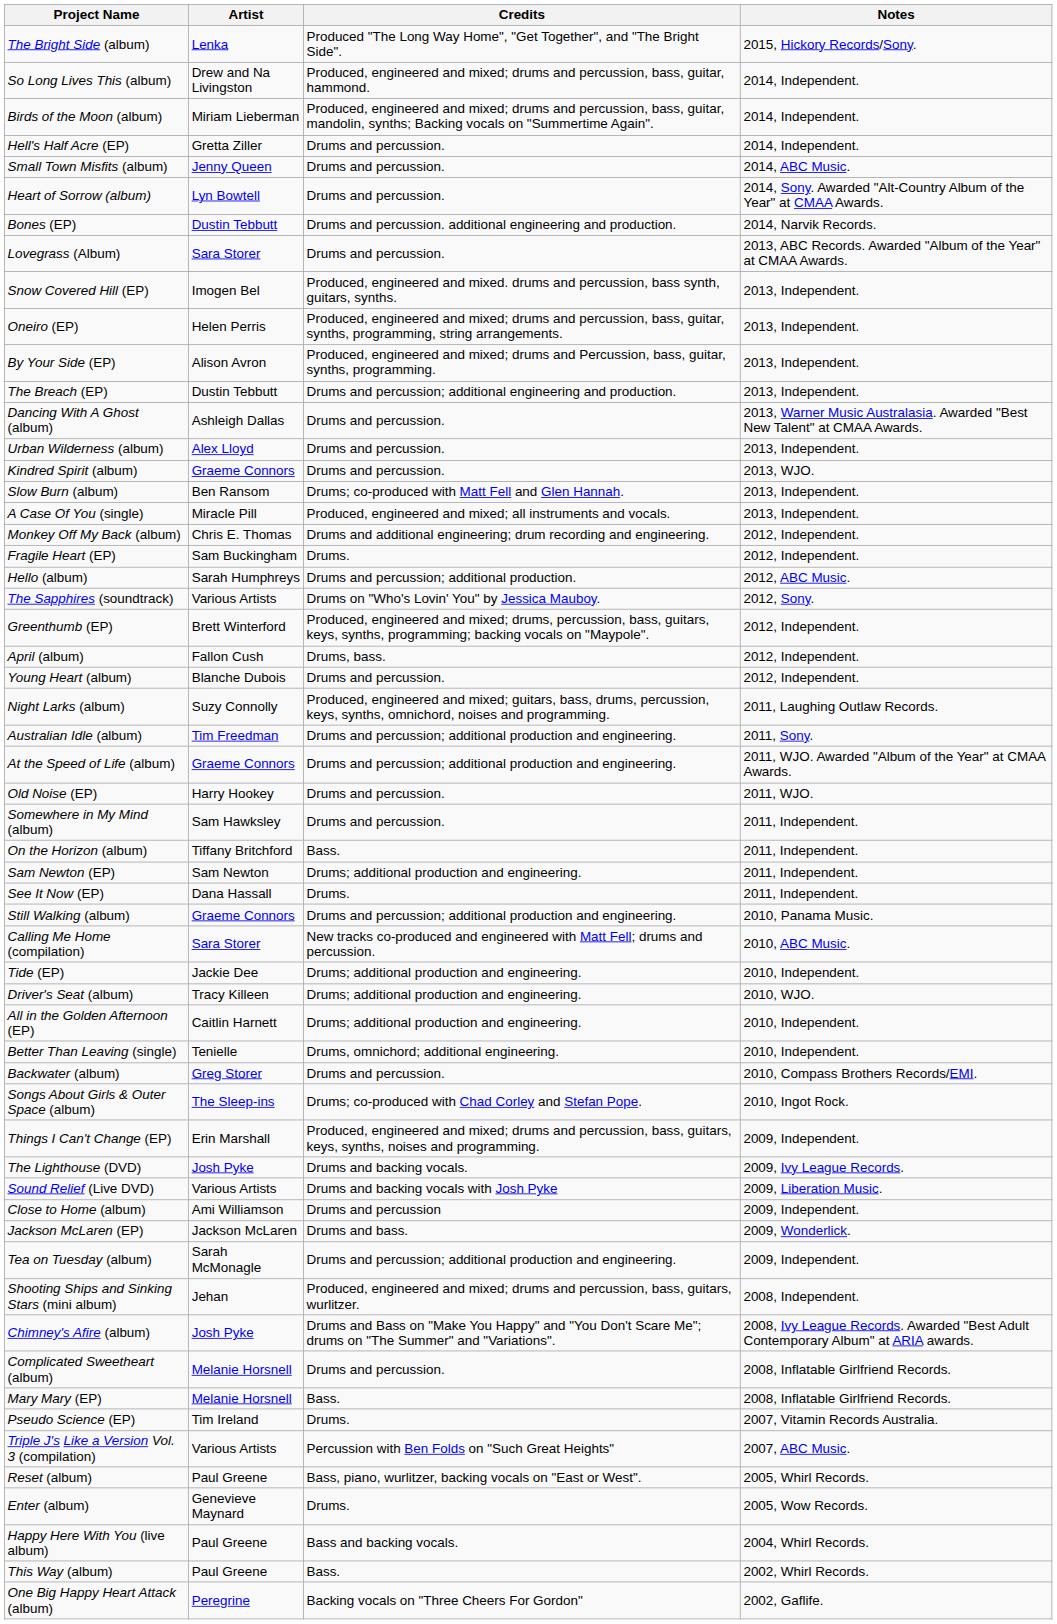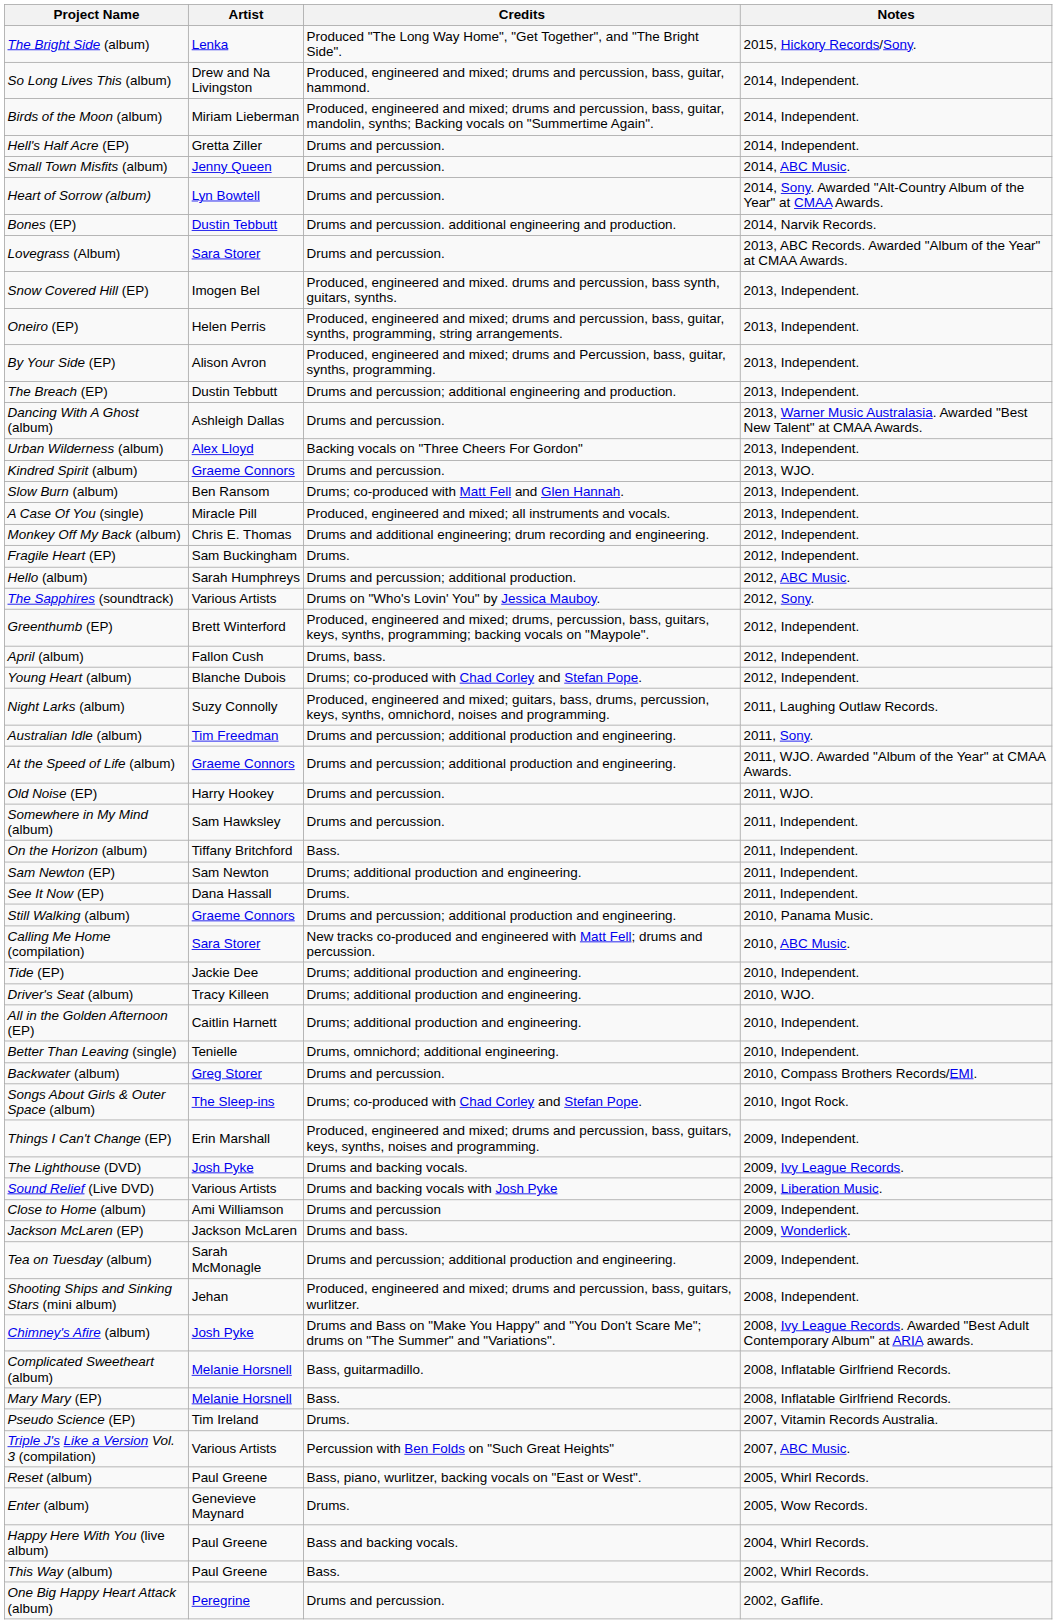Urban Wilderness (album) | Credits: Drums and percussion. -> Backing vocals on "Three Cheers For Gordon"
Young Heart (album) | Credits: Drums and percussion. -> Drums; co-produced with Chad Corley and Stefan Pope.
Complicated Sweetheart (album) | Credits: Drums and percussion. -> Bass, guitarmadillo.
One Big Happy Heart Attack (album) | Credits: Backing vocals on "Three Cheers For Gordon" -> Drums and percussion.
